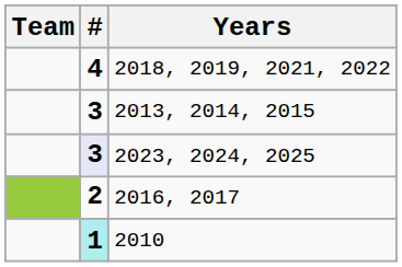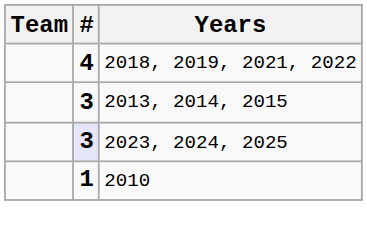- row: 2 | 2016, 2017
2010 | #: paleturquoise background -> no background
